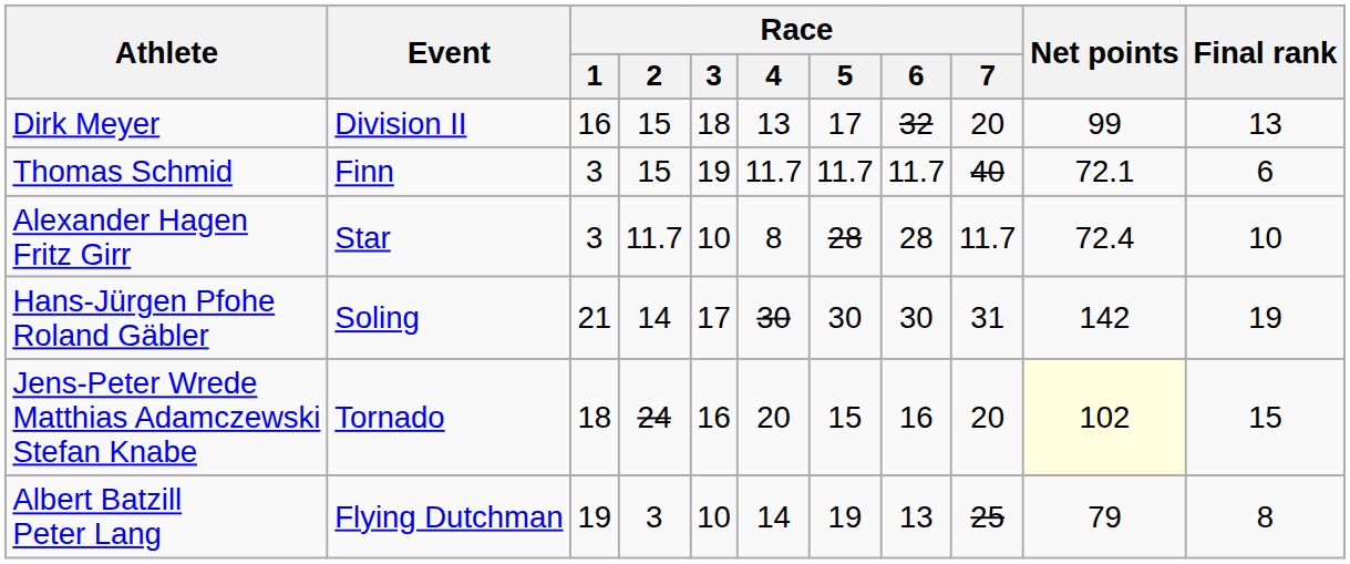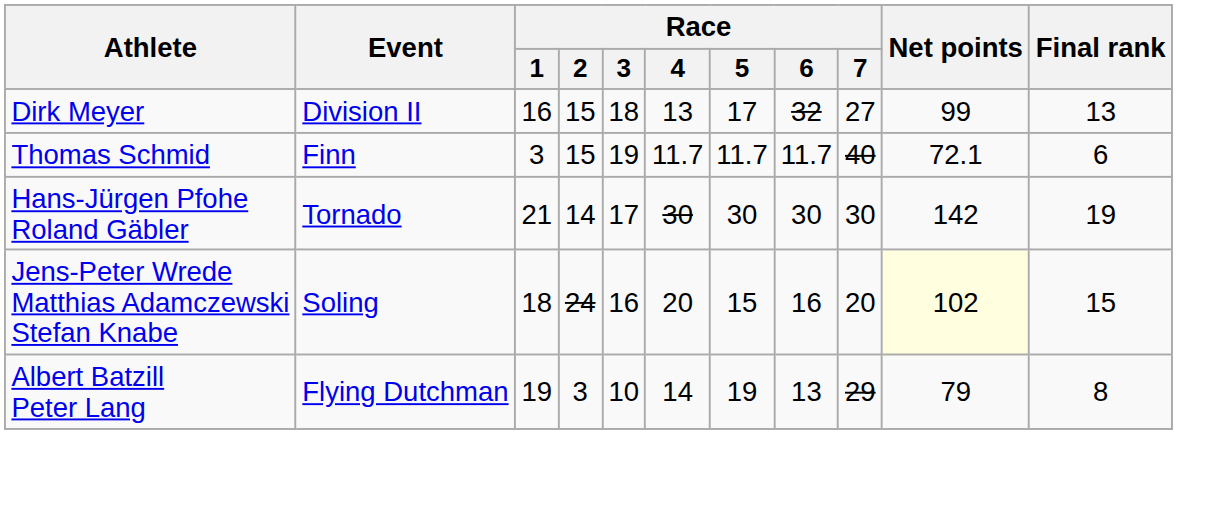Dirk Meyer | Race / 7: 20 -> 27
- row: Alexander Hagen Fritz Girr | Star | 3 | 11.7 | 10 | 8 | 28 | 28 | 11.7 | 72.4 | 10
Hans-Jürgen Pfohe Roland Gäbler | Event: Soling -> Tornado
Hans-Jürgen Pfohe Roland Gäbler | Race / 7: 31 -> 30
Jens-Peter Wrede Matthias Adamczewski Stefan Knabe | Event: Tornado -> Soling
Albert Batzill Peter Lang | Race / 7: 25 -> 29
